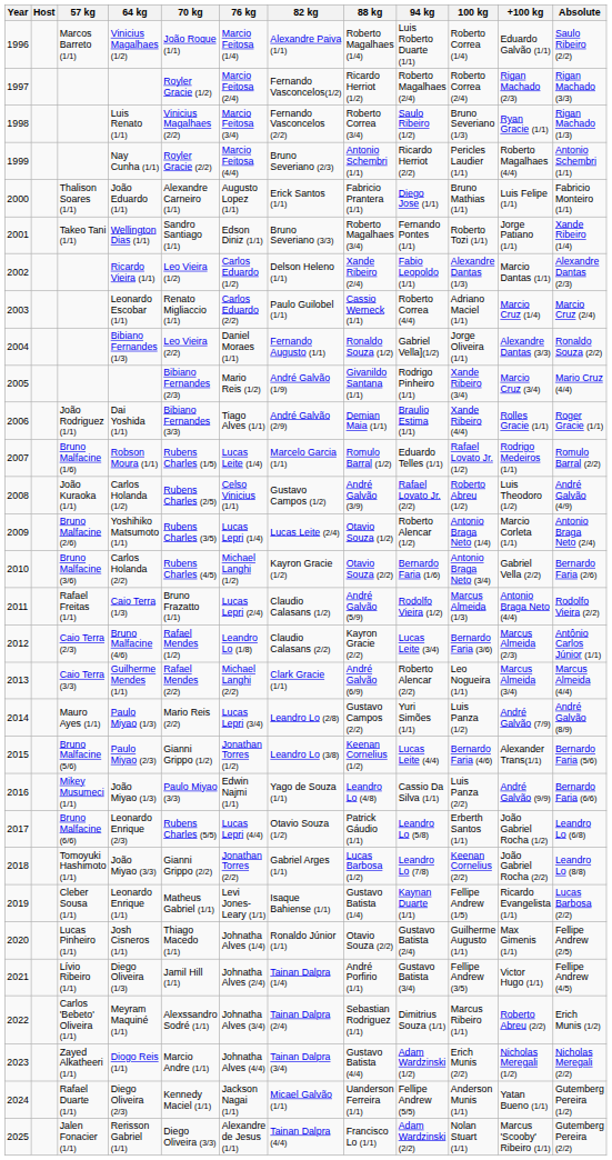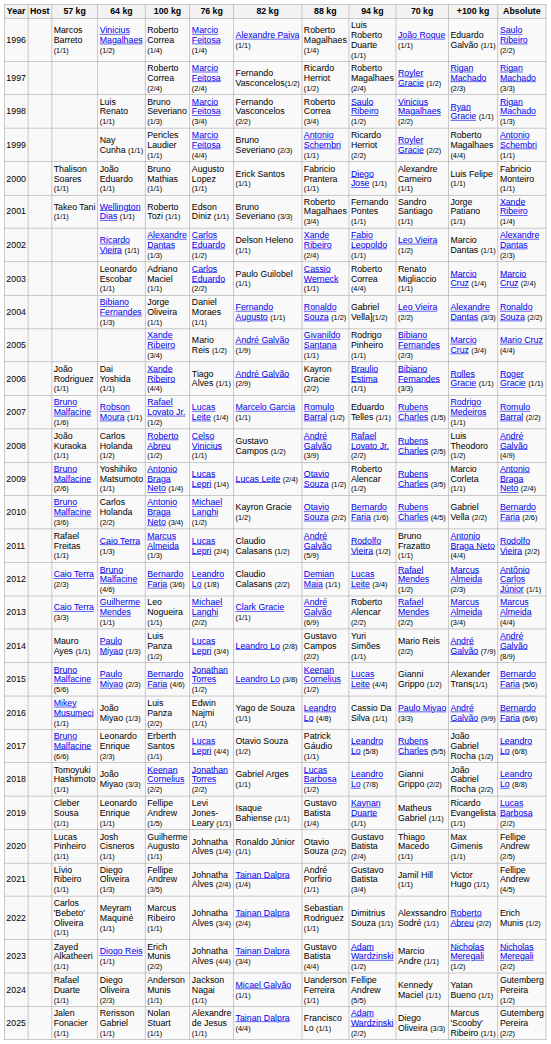columns swapped: 70 kg <-> 100 kg
Dai Yoshida (1/1) | 88 kg: Demian Maia (1/1) -> Kayron Gracie (2/2)
Bruno Malfacine (4/6) | 88 kg: Kayron Gracie (2/2) -> Demian Maia (1/1)
